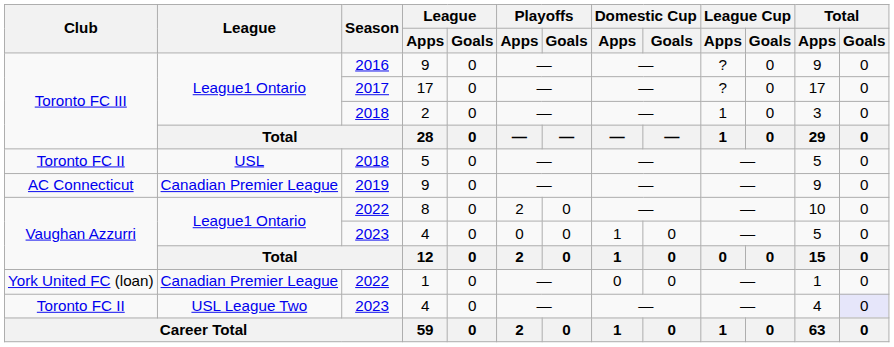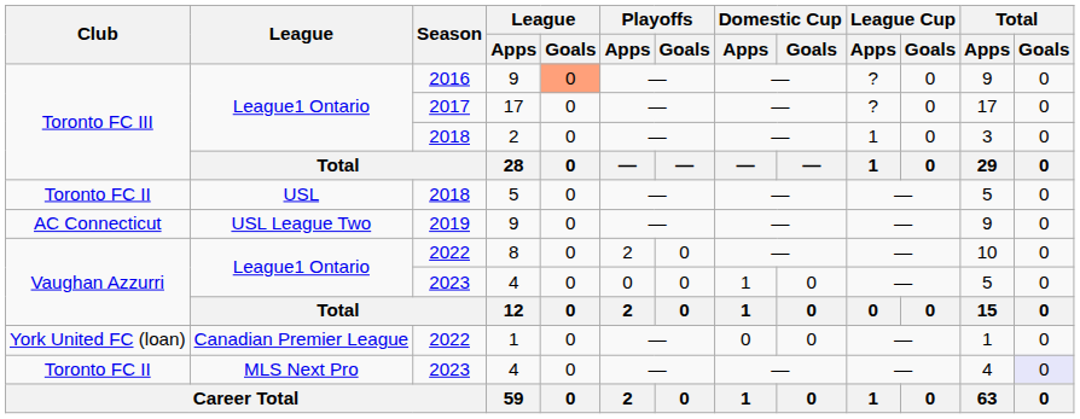Toronto FC III / 9 | League / Goals: no background -> lightsalmon background
AC Connecticut / 9 | League: Canadian Premier League -> USL League Two
Toronto FC II / 4 | League: USL League Two -> MLS Next Pro
